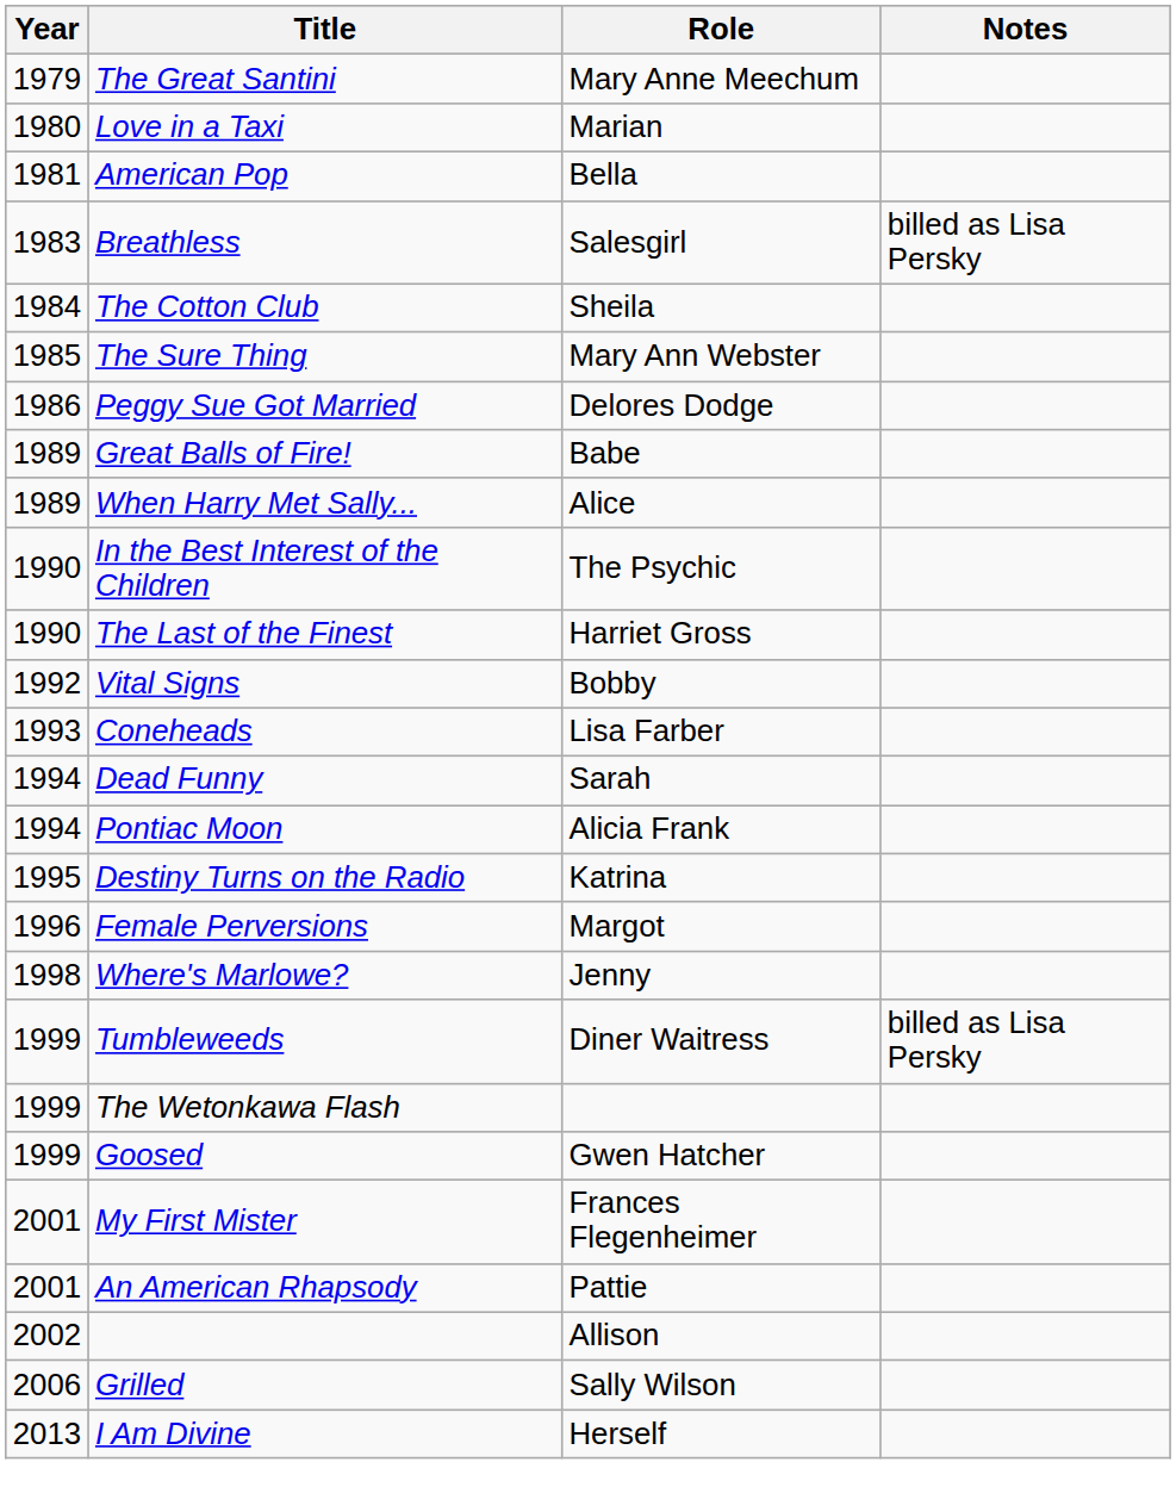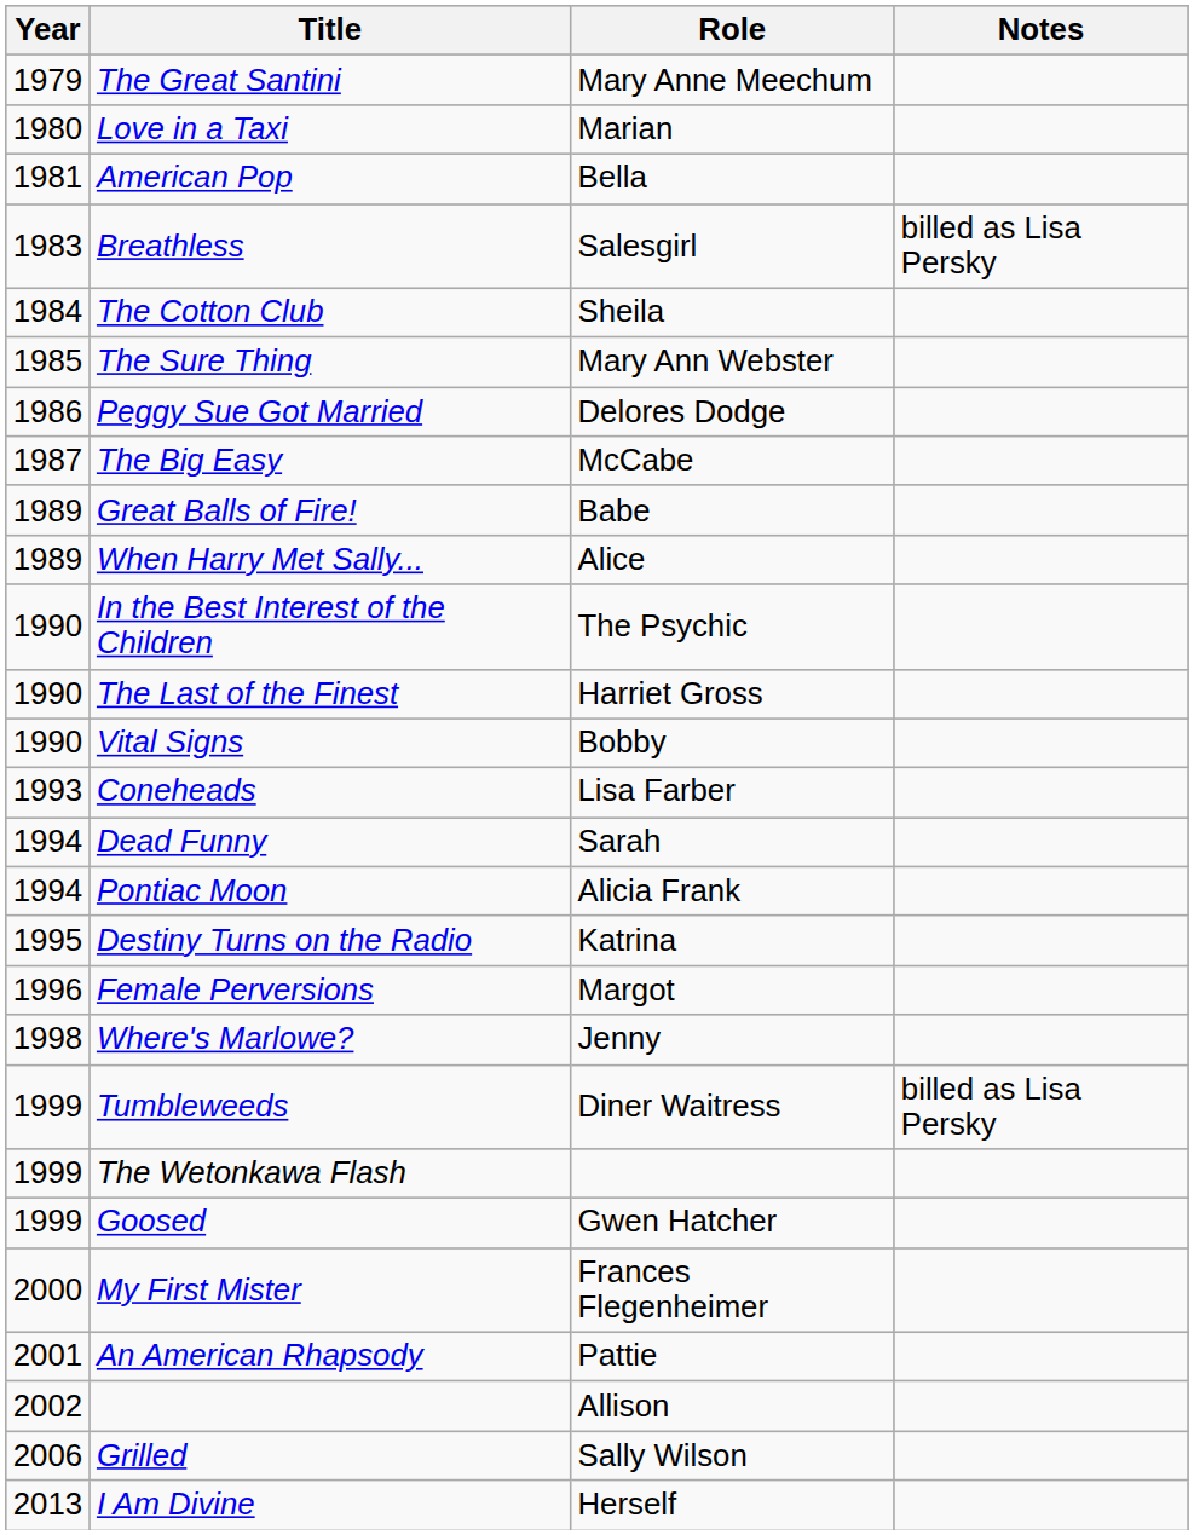+ row: 1987 | The Big Easy | McCabe
Vital Signs | Year: 1992 -> 1990
My First Mister | Year: 2001 -> 2000
